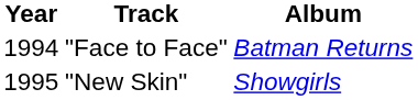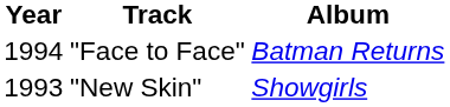"New Skin" | Year: 1995 -> 1993
